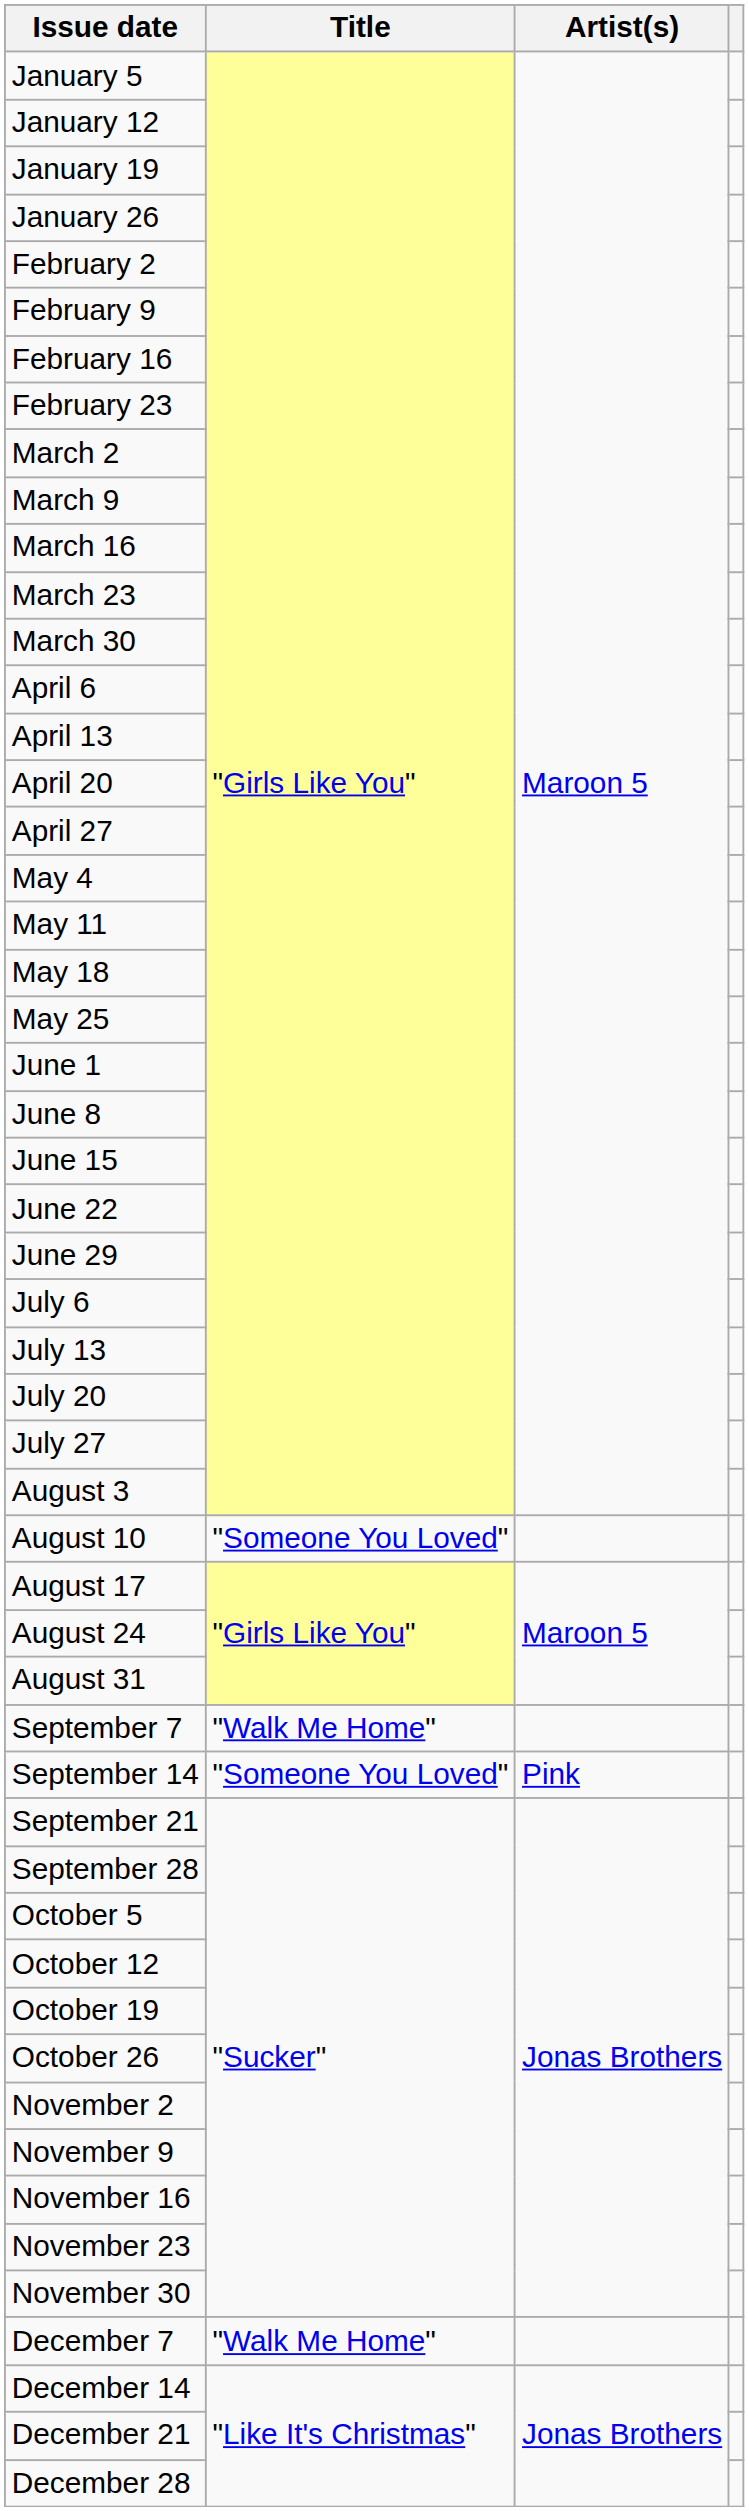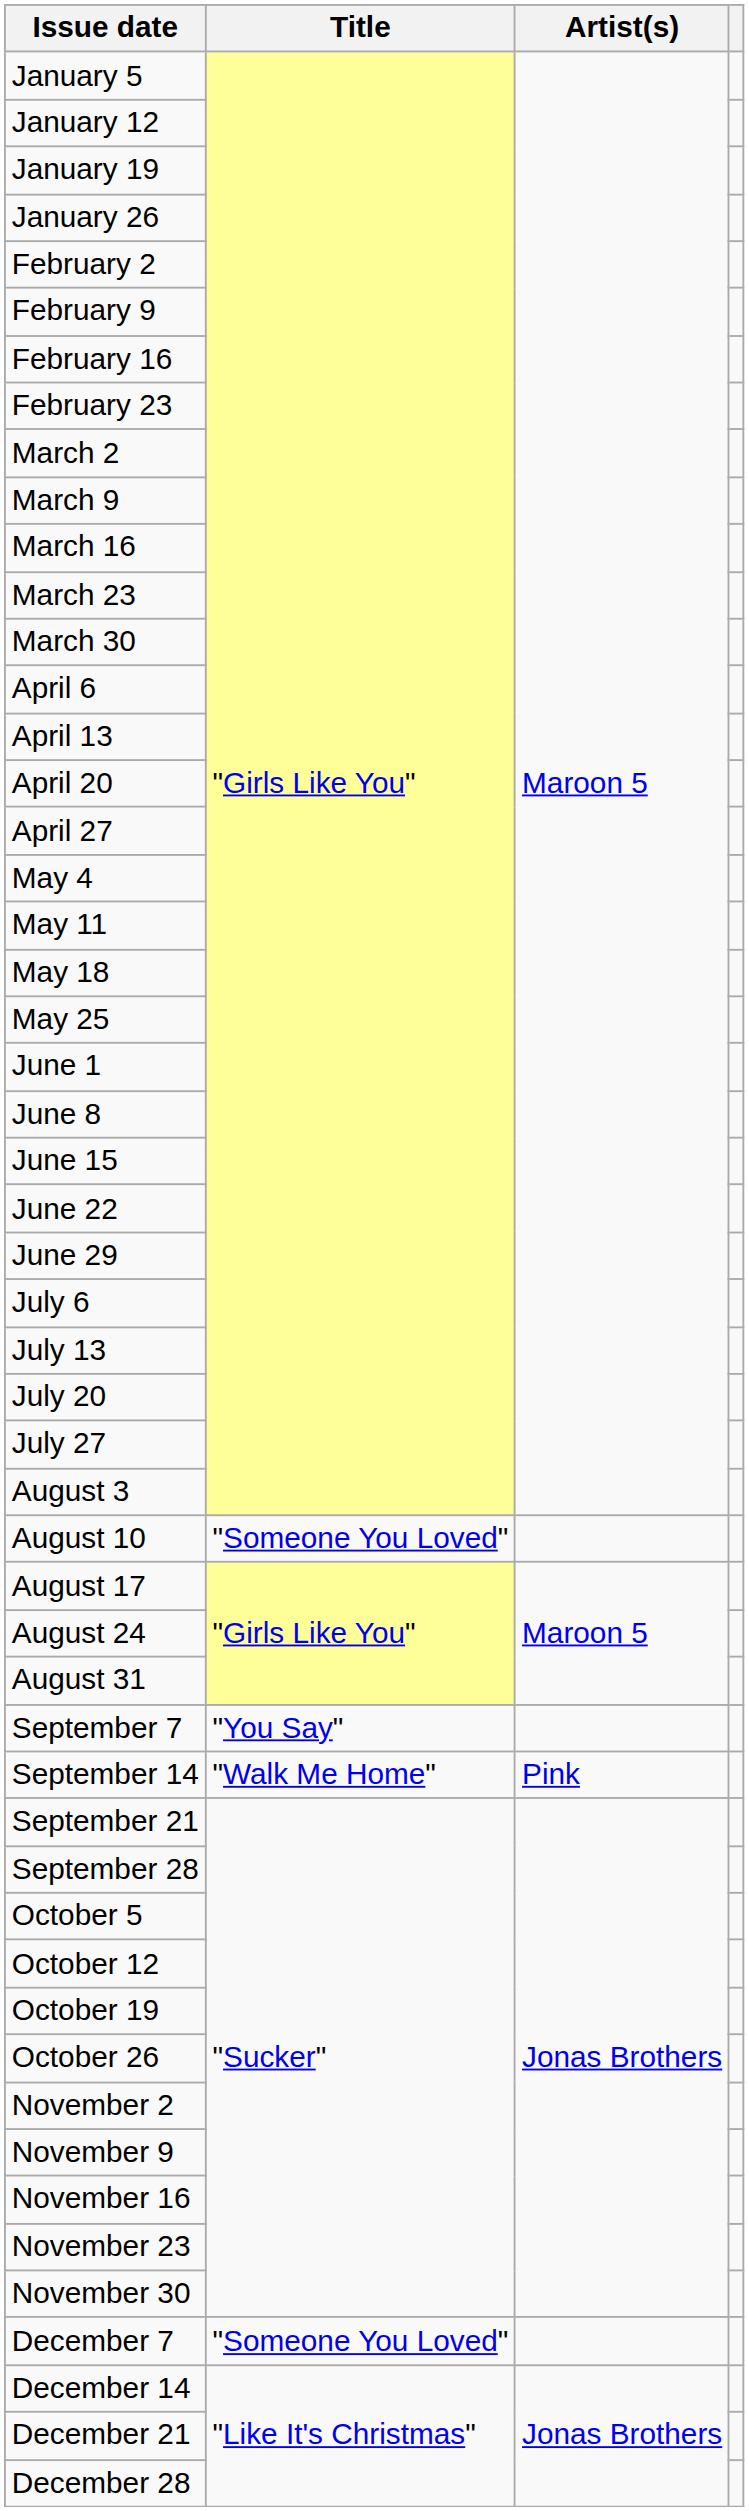September 7 | Title: "Walk Me Home" -> "You Say"
September 14 | Title: "Someone You Loved" -> "Walk Me Home"
December 7 | Title: "Walk Me Home" -> "Someone You Loved"
